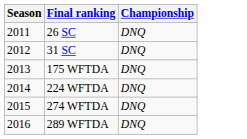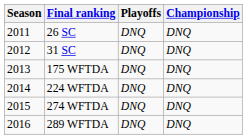+ column: Playoffs | DNQ | DNQ | DNQ | DNQ | DNQ | DNQ
